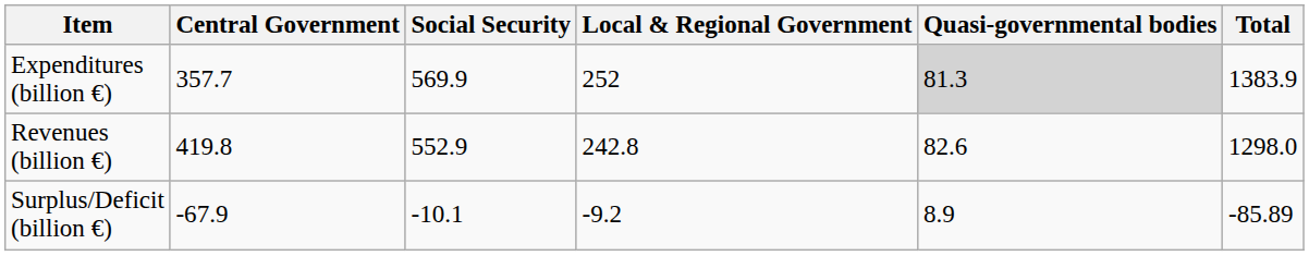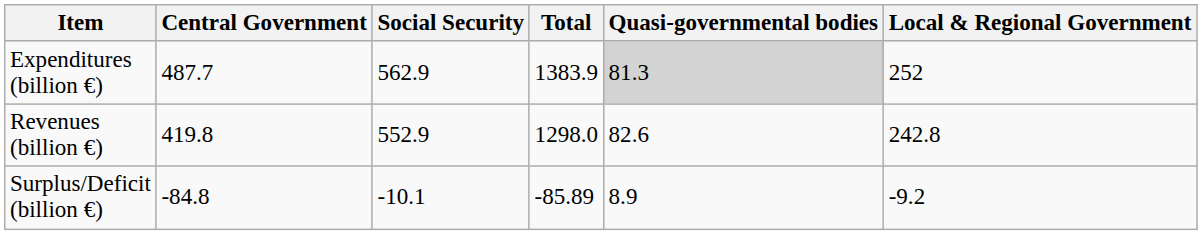columns swapped: Local & Regional Government <-> Total
Expenditures (billion €) | Central Government: 357.7 -> 487.7
Expenditures (billion €) | Social Security: 569.9 -> 562.9
Surplus/Deficit (billion €) | Central Government: -67.9 -> -84.8
